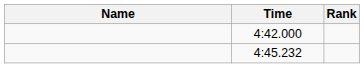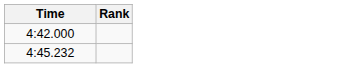- column: Name
